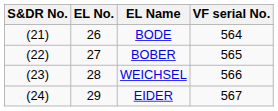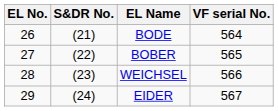columns swapped: S&DR No. <-> EL No.
